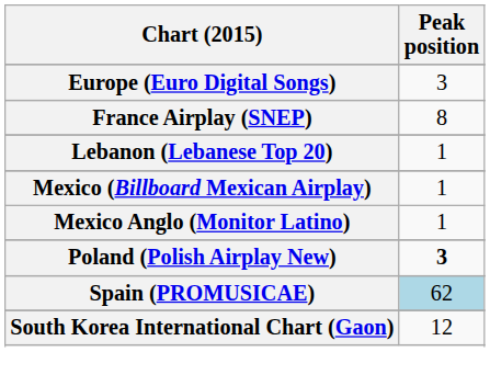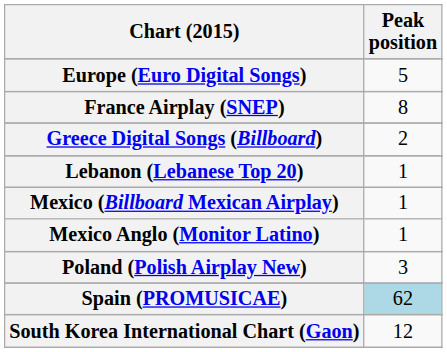Europe (Euro Digital Songs) | Peak position: 3 -> 5
+ row: Greece Digital Songs (Billboard) | 2
Poland (Polish Airplay New) | Peak position: bold -> normal
